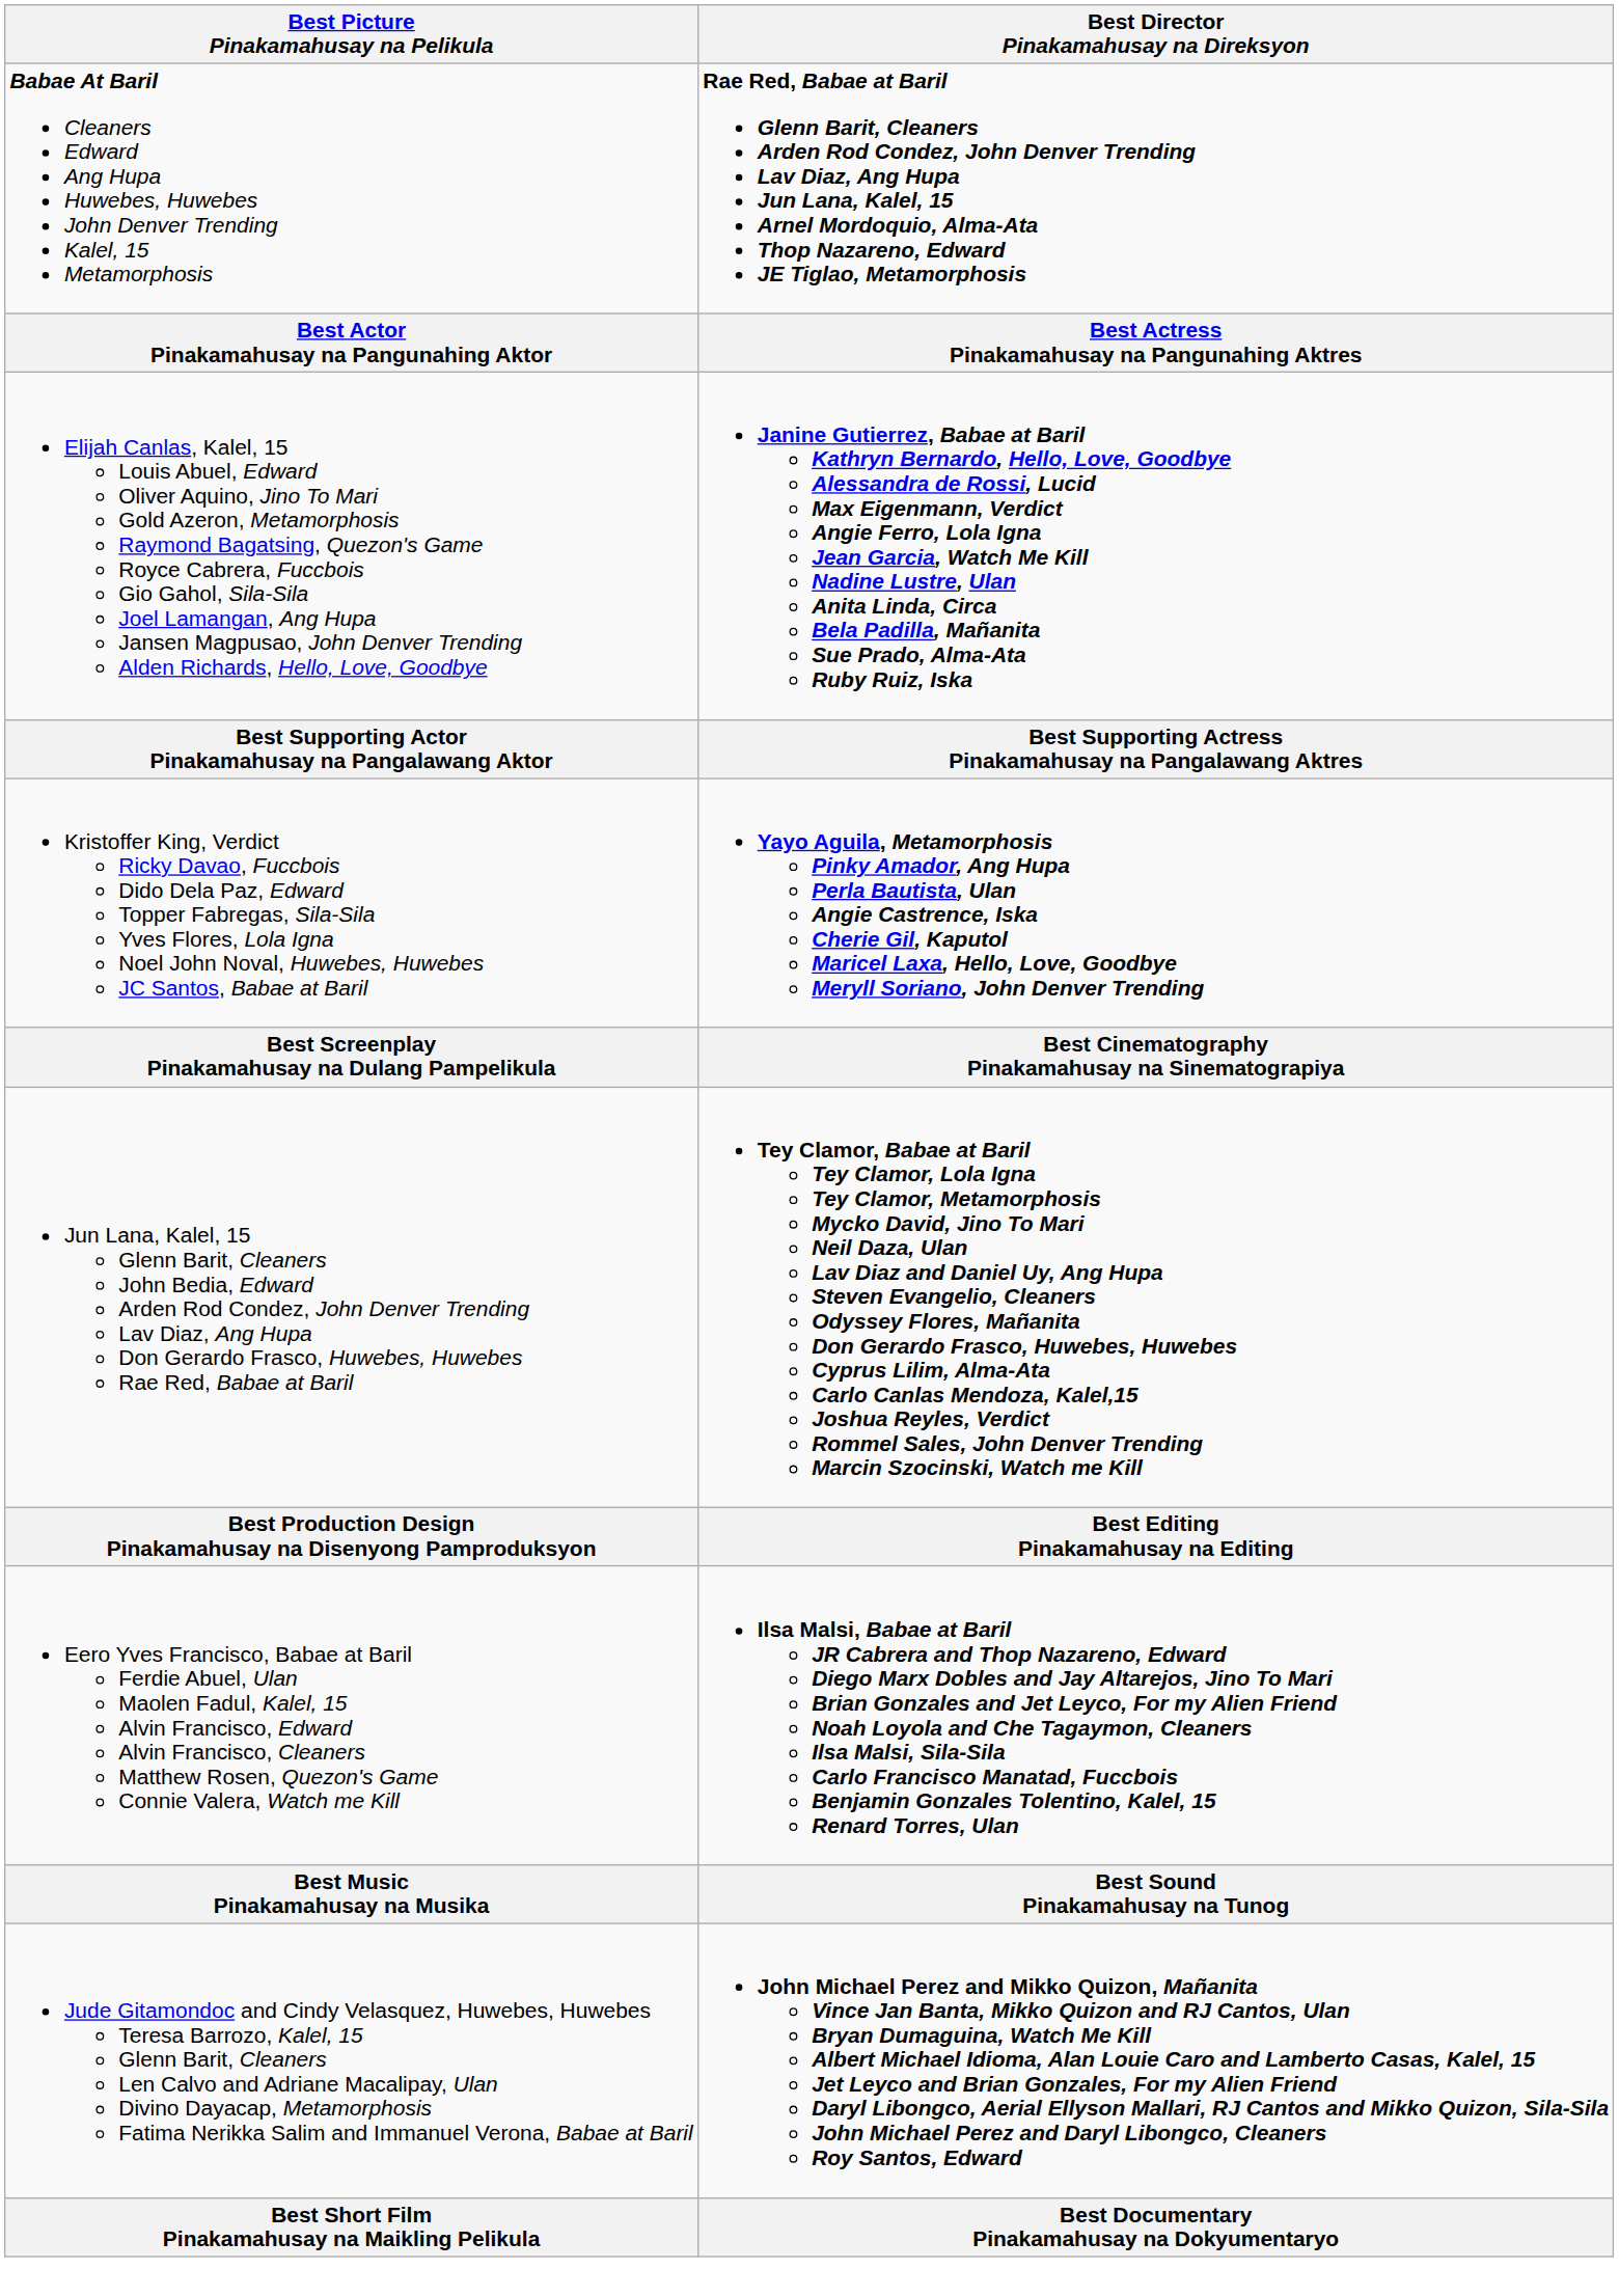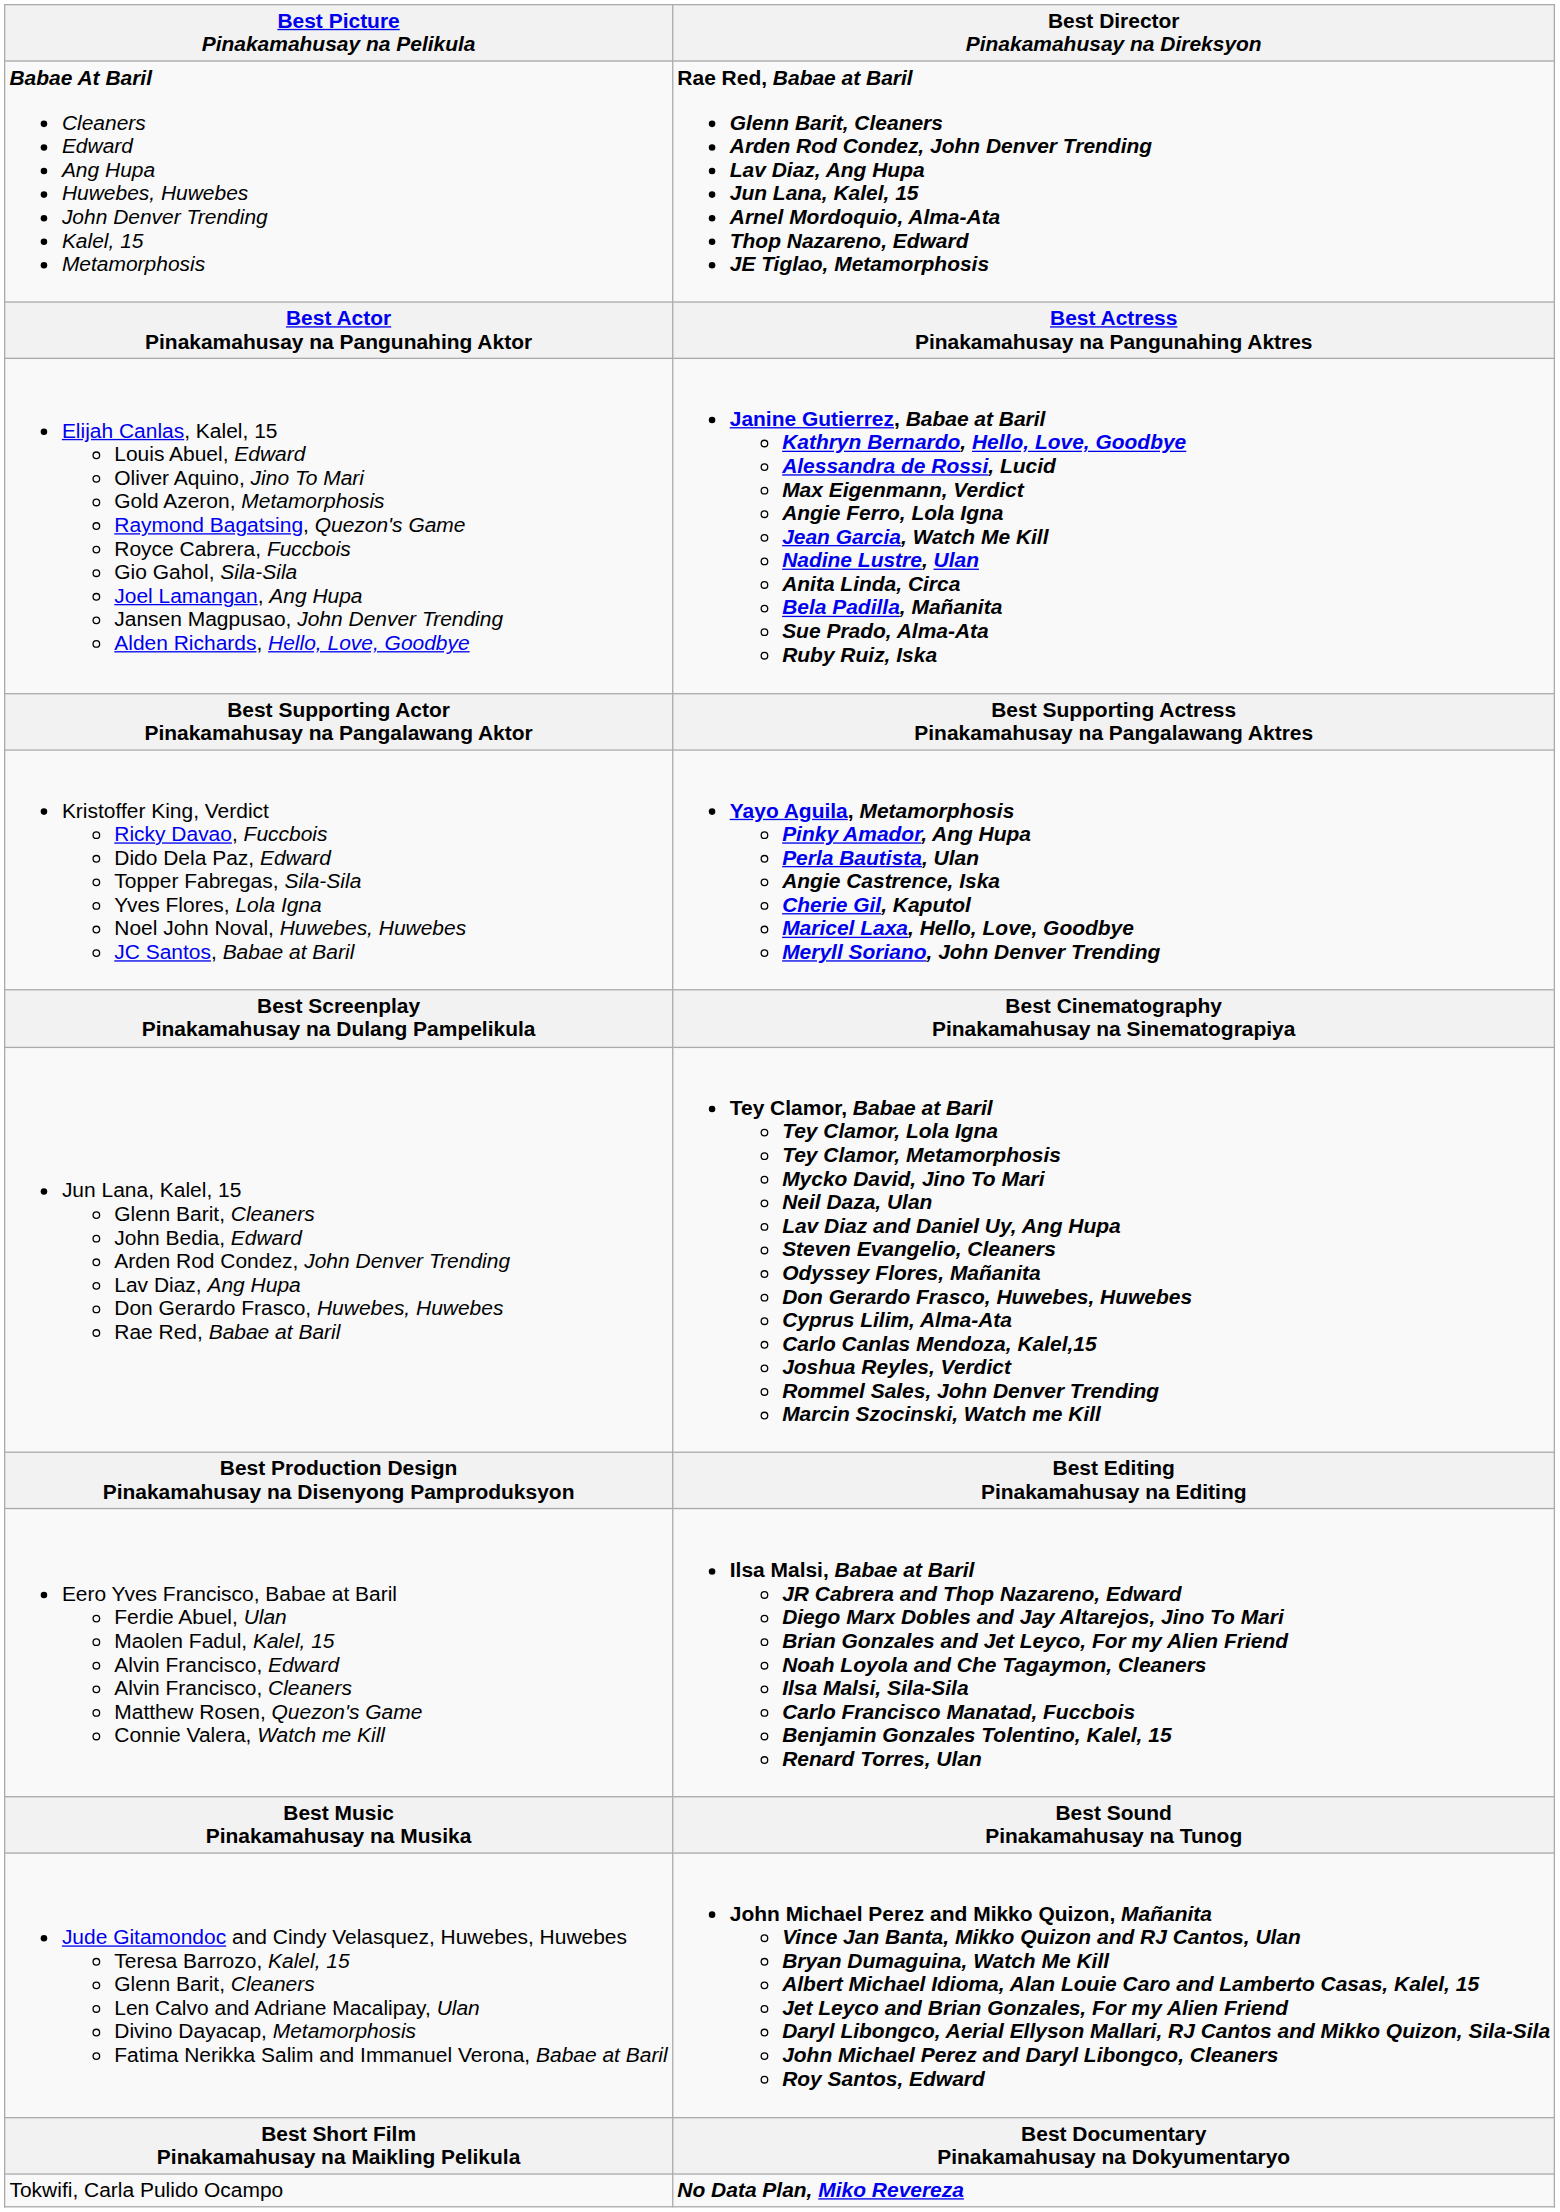+ row: Tokwifi, Carla Pulido Ocampo | No Data Plan, Miko Revereza
